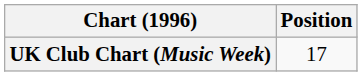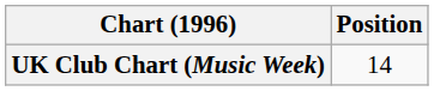UK Club Chart (Music Week) | Position: 17 -> 14
